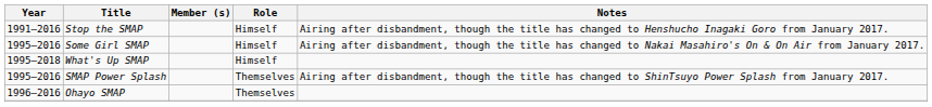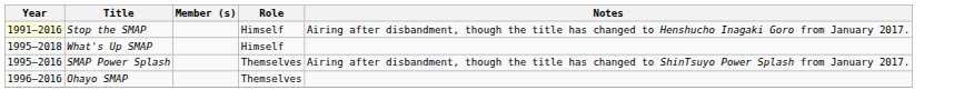Stop the SMAP | Year: no background -> lightyellow background
- row: 1995–2016 | Some Girl SMAP | Himself | Airing after disbandment, though the title has changed to Nakai Masahiro's On & On Air from January 2017.
